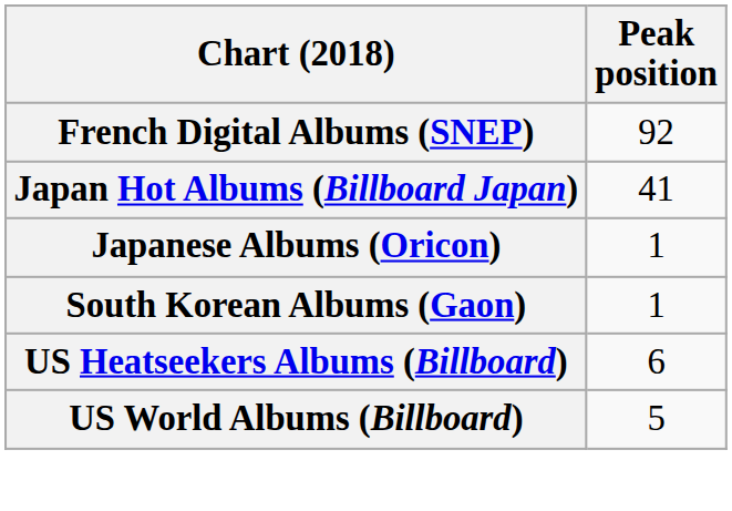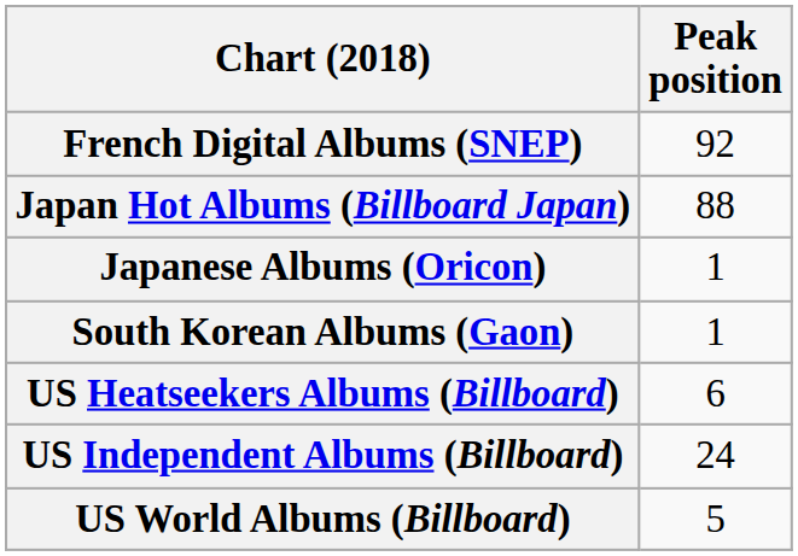Japan Hot Albums (Billboard Japan) | Peak position: 41 -> 88
+ row: US Independent Albums (Billboard) | 24
